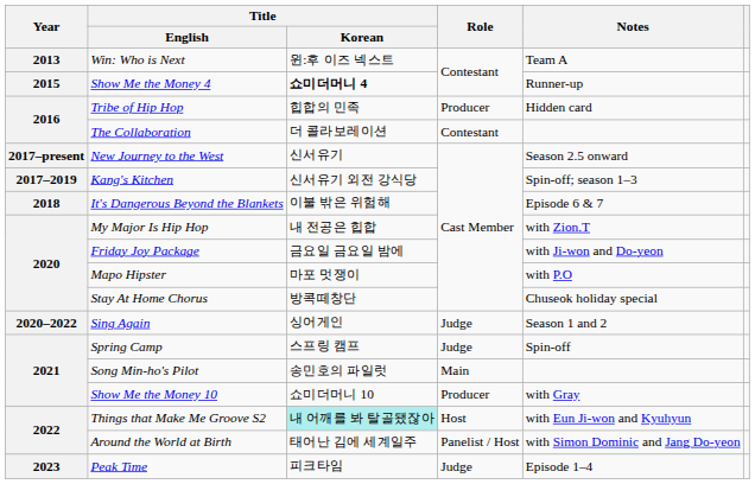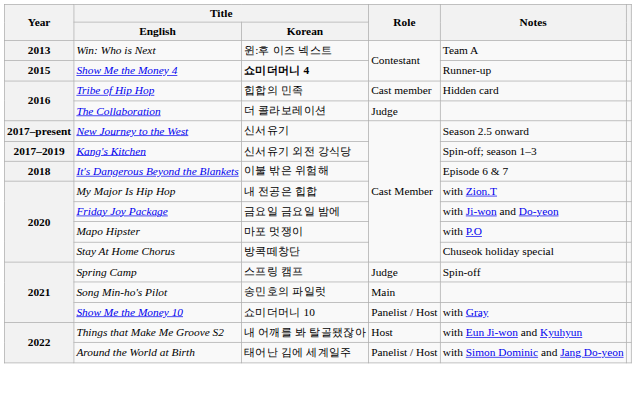Tribe of Hip Hop | Role: Producer -> Cast member
The Collaboration | Role: Contestant -> Judge
- row: 2020–2022 | Sing Again | 싱어게인 | Judge | Season 1 and 2
Show Me the Money 10 | Role: Producer -> Panelist / Host
Things that Make Me Groove S2 | Title / Korean: paleturquoise background -> no background
- row: 2023 | Peak Time | 피크타임 | Judge | Episode 1–4
